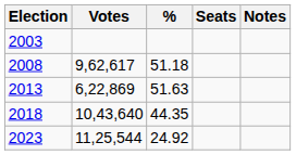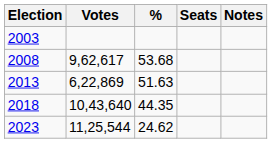2008 | %: 51.18 -> 53.68
2023 | %: 24.92 -> 24.62
